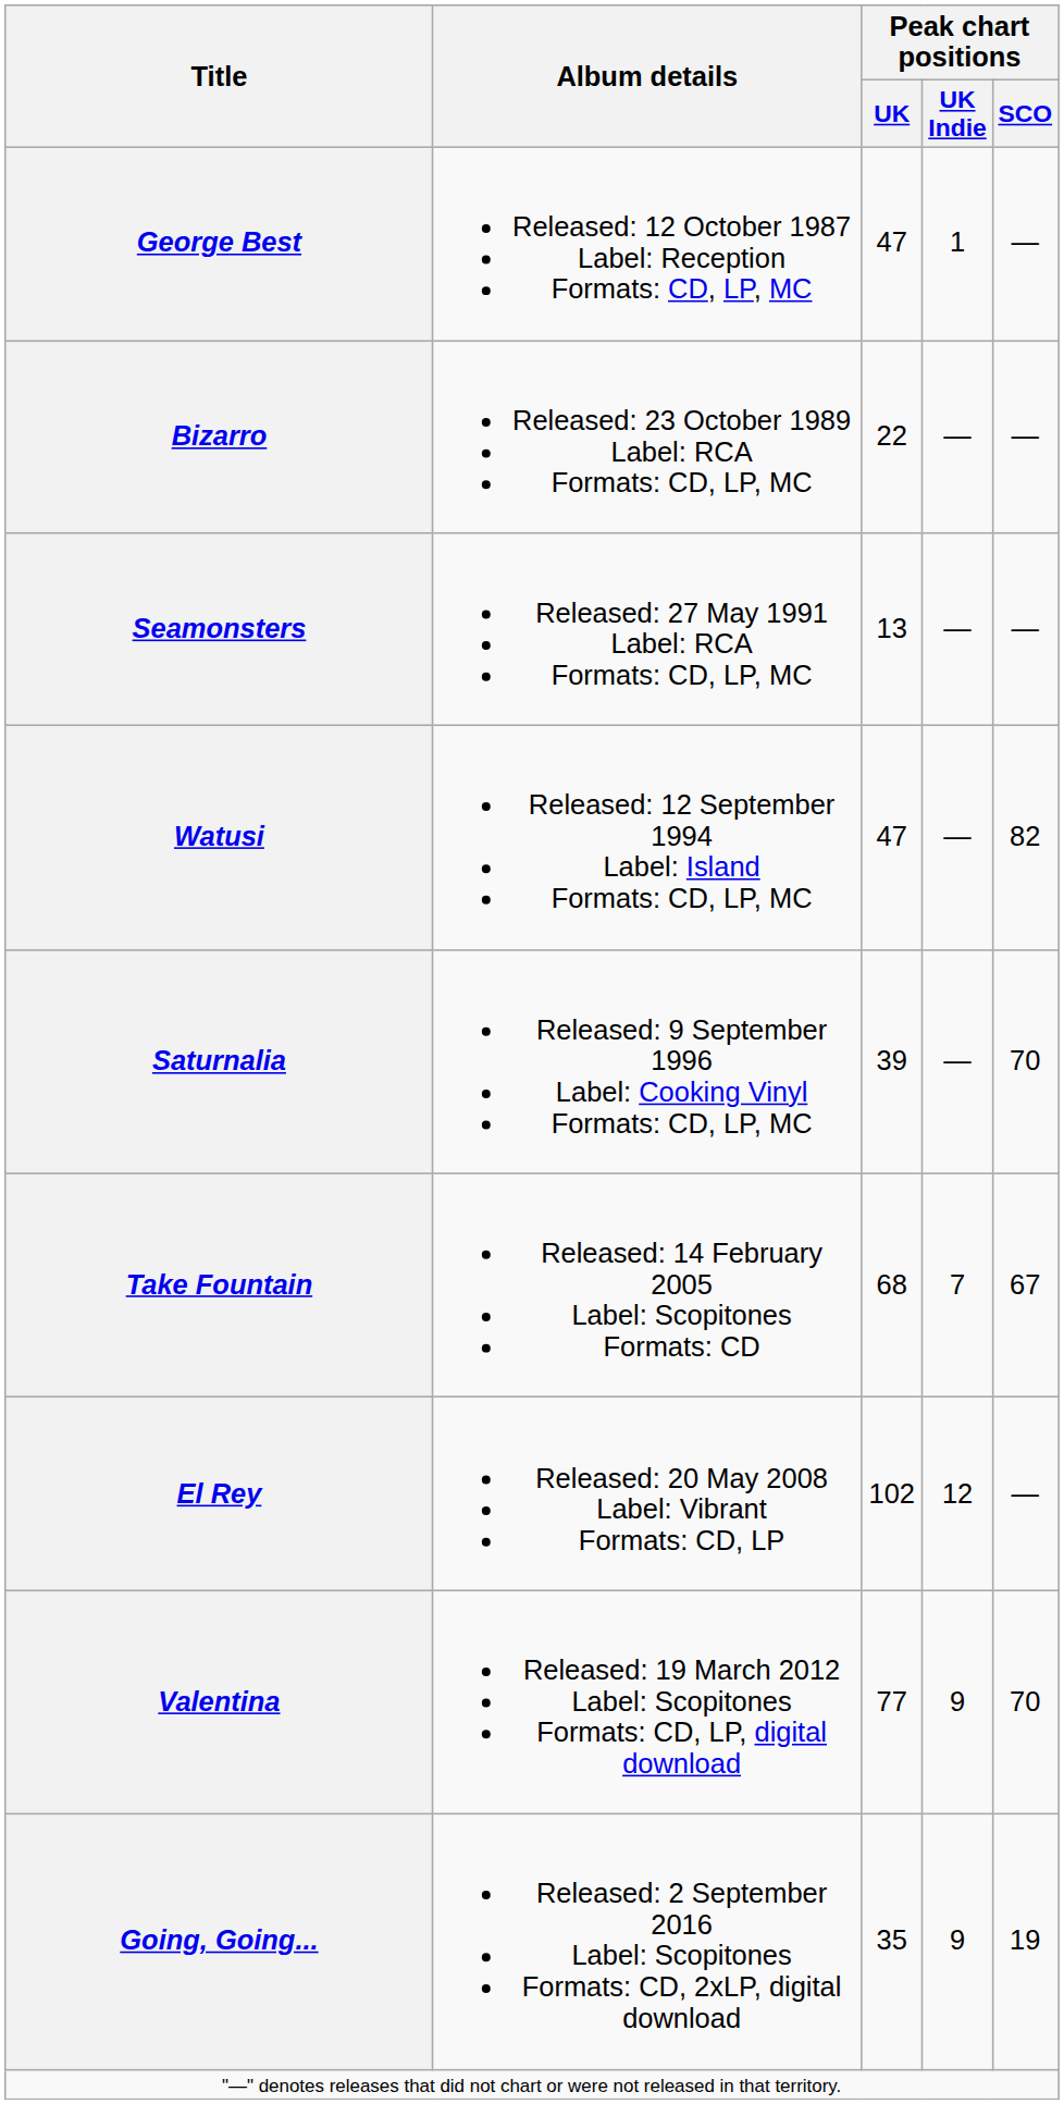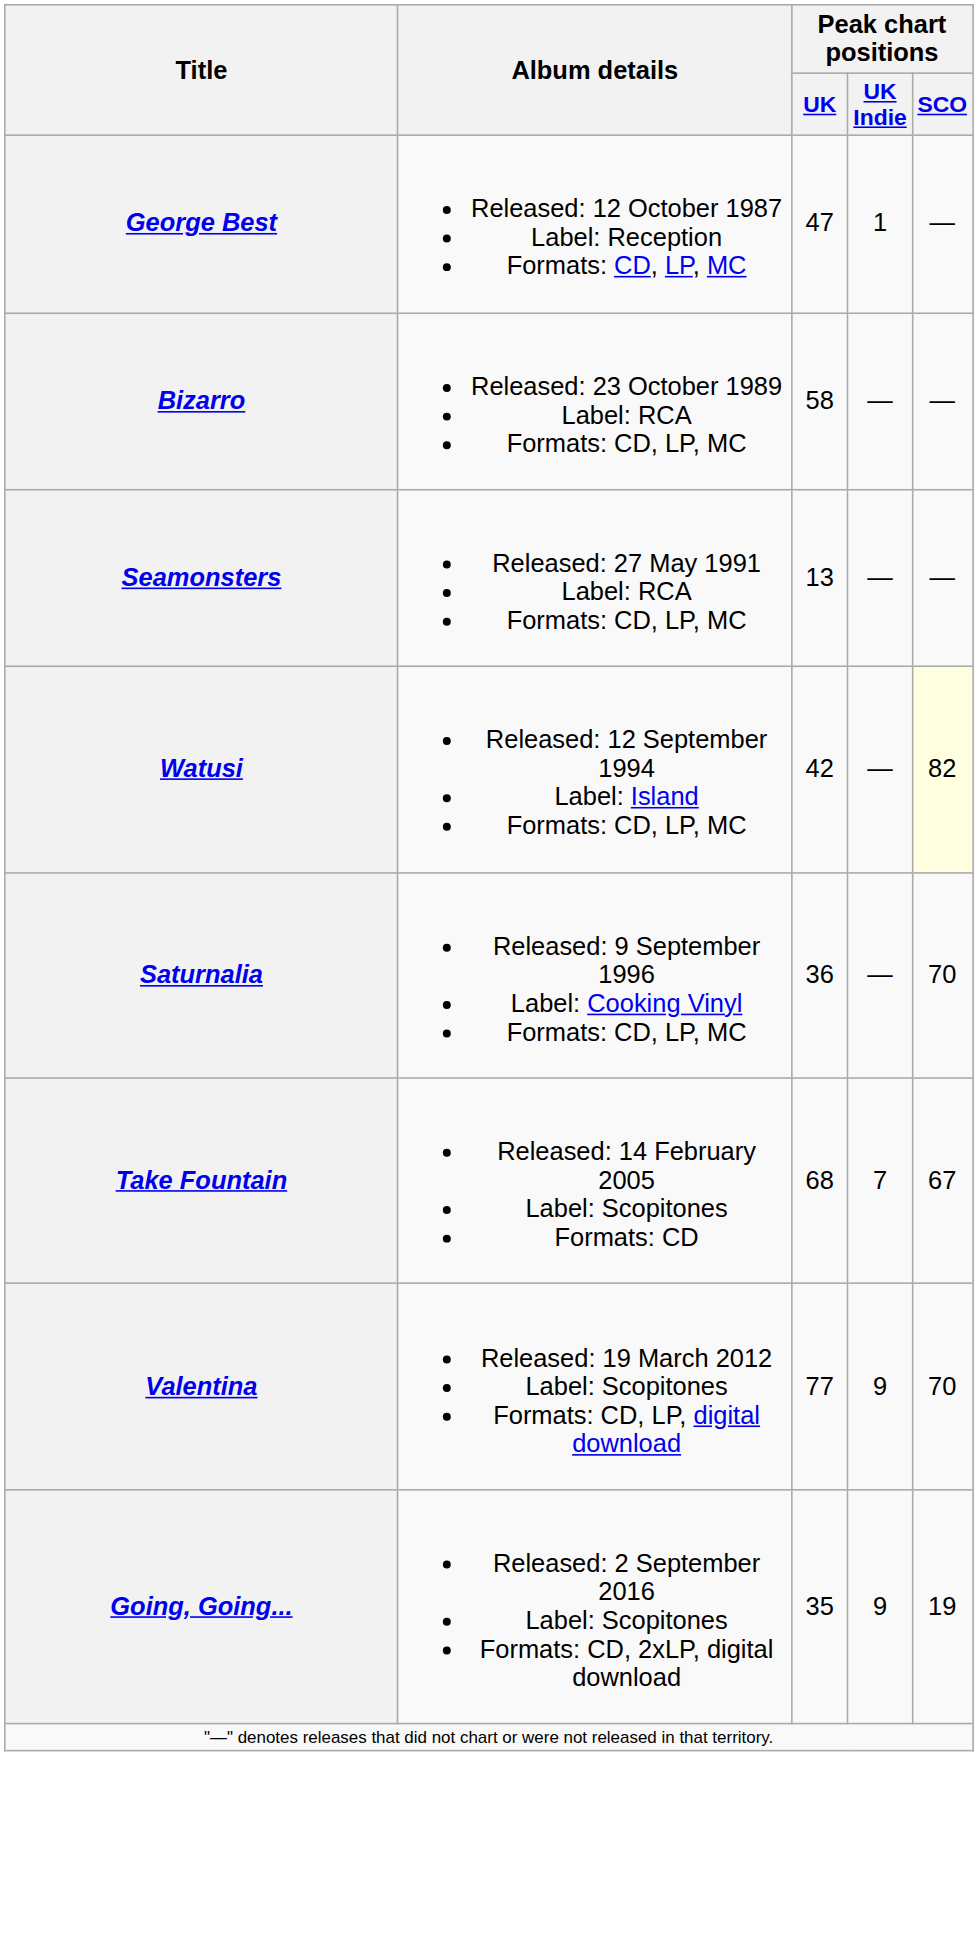Bizarro | Peak chart positions / UK: 22 -> 58
Watusi | Peak chart positions / UK: 47 -> 42
Watusi | Peak chart positions / SCO: no background -> lightyellow background
Saturnalia | Peak chart positions / UK: 39 -> 36
- row: El Rey | Released: 20 May 2008 Label: Vibrant Formats: CD, LP | 102 | 12 | —
